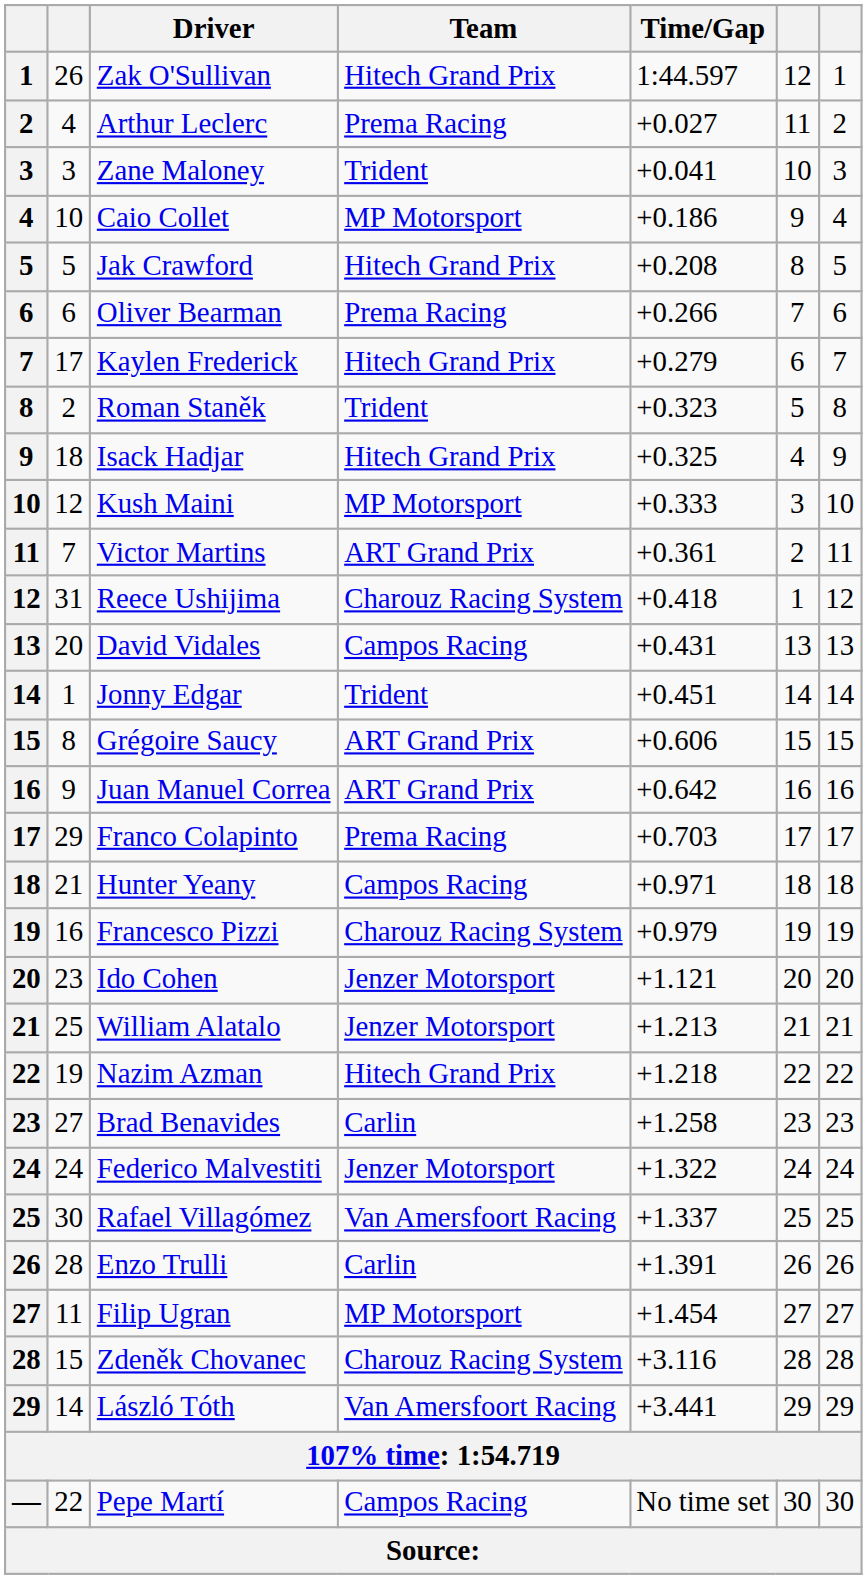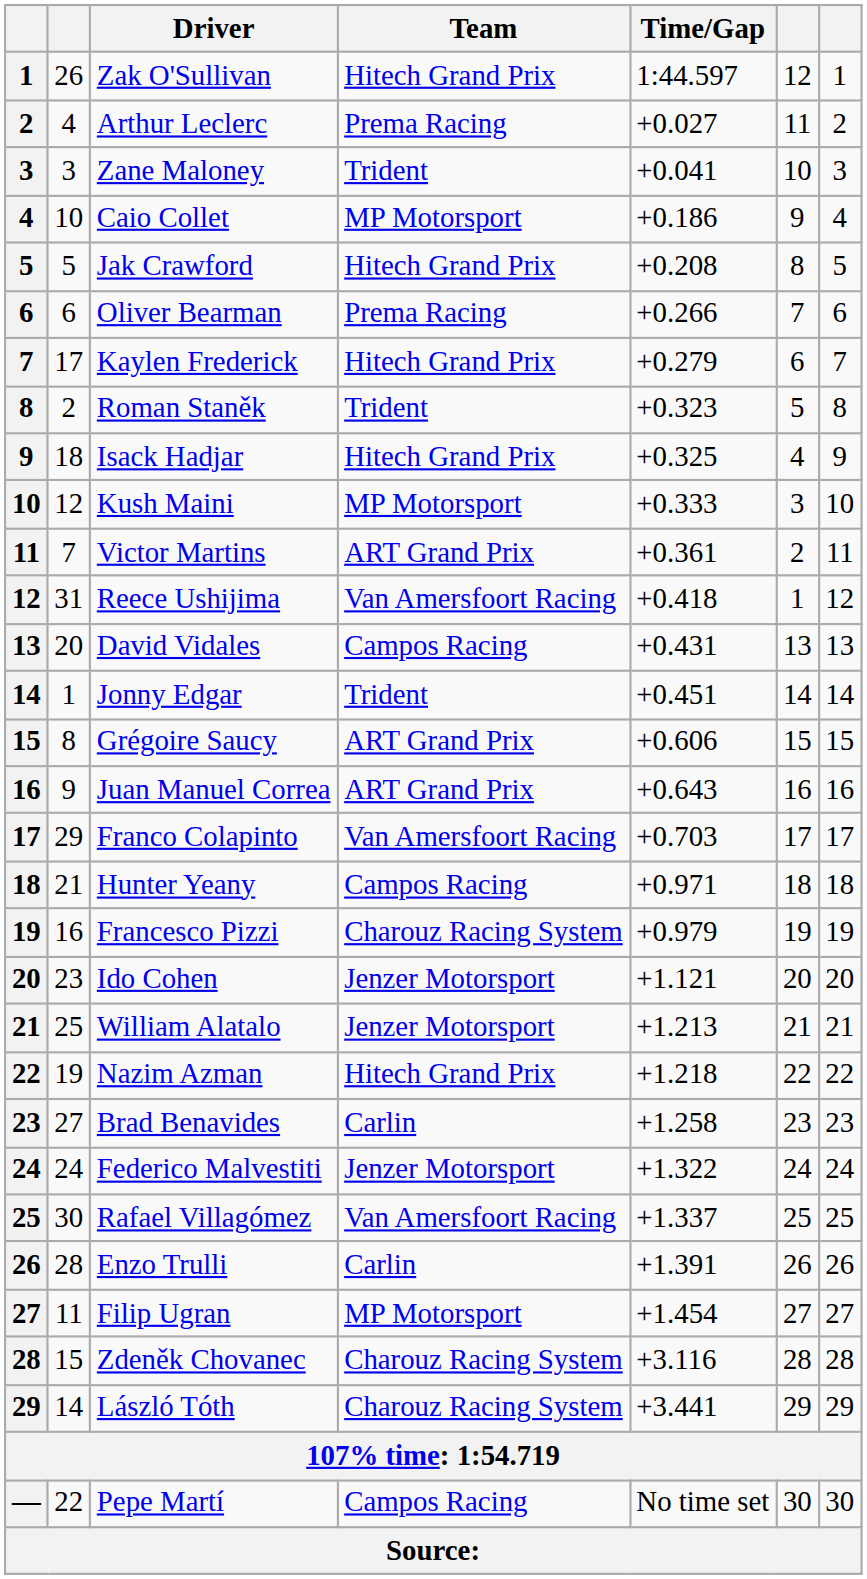Reece Ushijima | Team: Charouz Racing System -> Van Amersfoort Racing
Juan Manuel Correa | Time/Gap: +0.642 -> +0.643
Franco Colapinto | Team: Prema Racing -> Van Amersfoort Racing
László Tóth | Team: Van Amersfoort Racing -> Charouz Racing System
